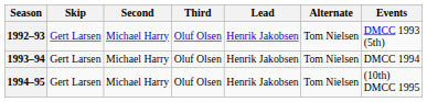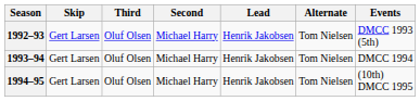columns swapped: Third <-> Second
